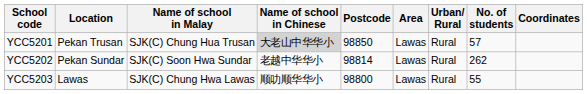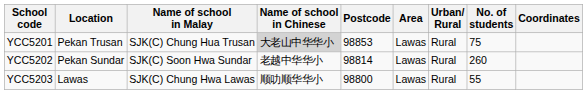YCC5201 | Postcode: 98850 -> 98853
YCC5201 | No. of students: 57 -> 75
YCC5202 | No. of students: 262 -> 260
